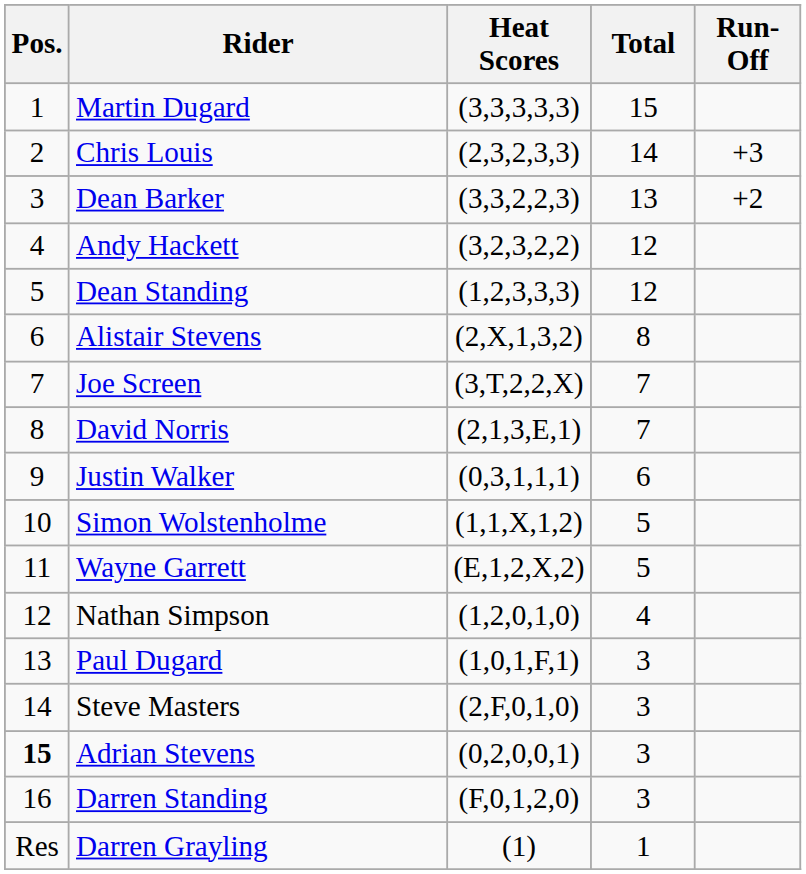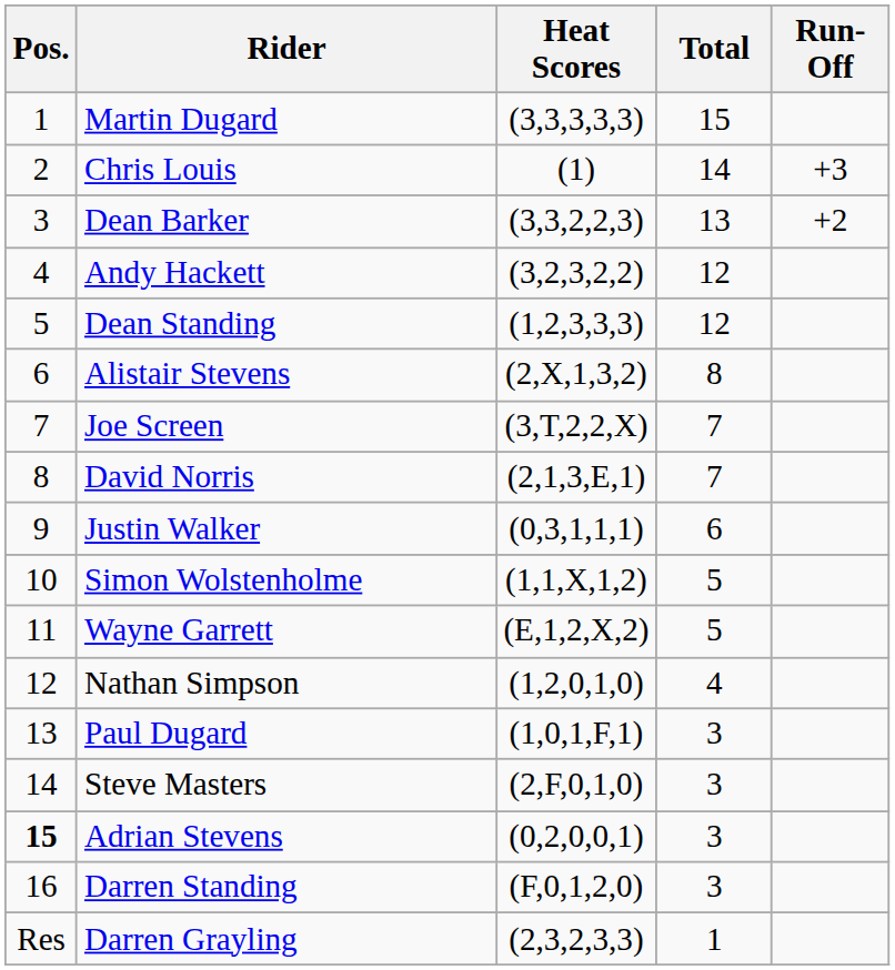Chris Louis | Heat Scores: (2,3,2,3,3) -> (1)
Darren Grayling | Heat Scores: (1) -> (2,3,2,3,3)
